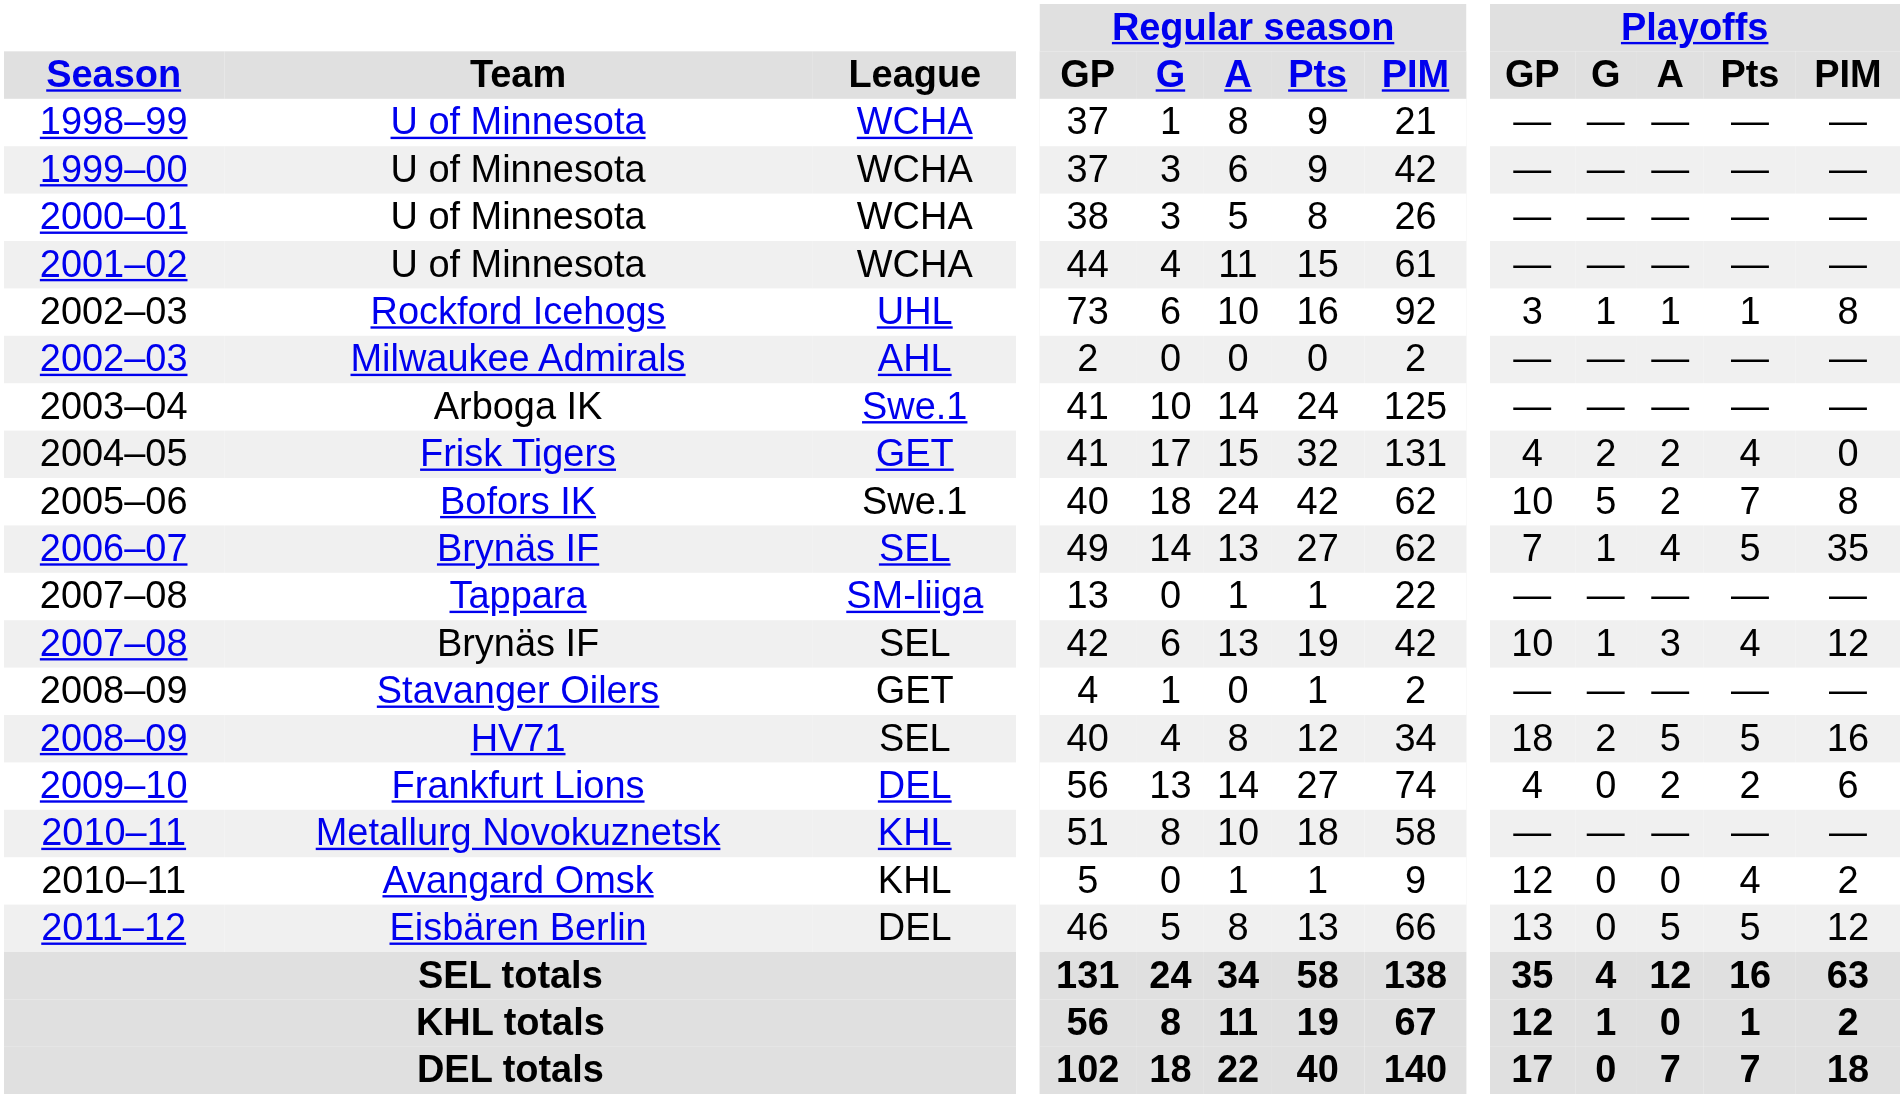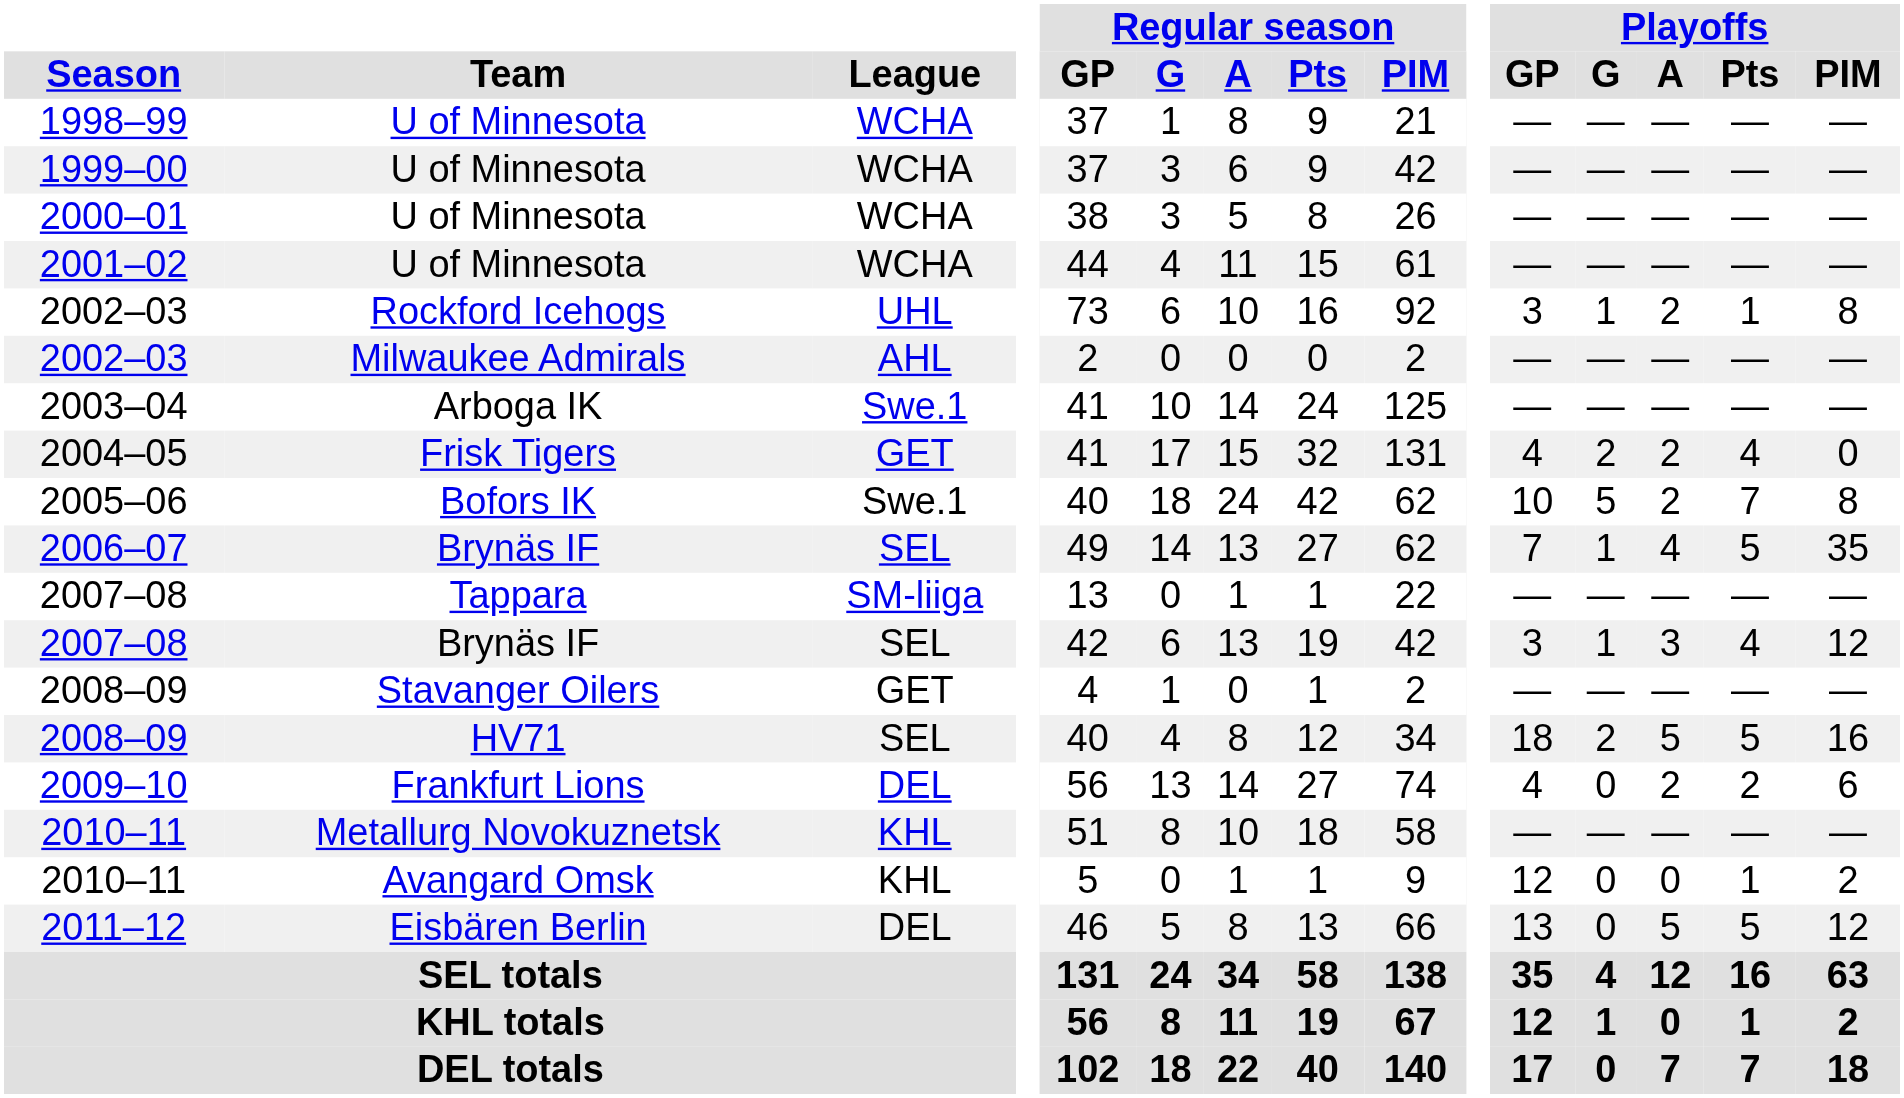2002–03 / Rockford Icehogs | Playoffs / A: 1 -> 2
2007–08 / Brynäs IF | Playoffs / GP: 10 -> 3
2010–11 / Avangard Omsk | Playoffs / Pts: 4 -> 1
